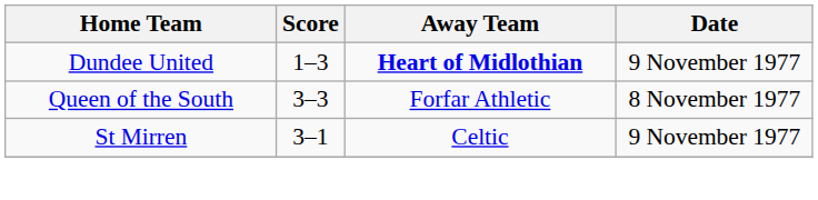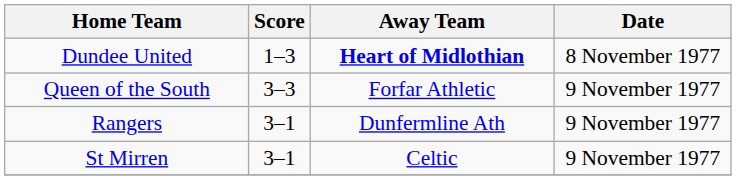Dundee United | Date: 9 November 1977 -> 8 November 1977
Queen of the South | Date: 8 November 1977 -> 9 November 1977
+ row: Rangers | 3–1 | Dunfermline Ath | 9 November 1977
